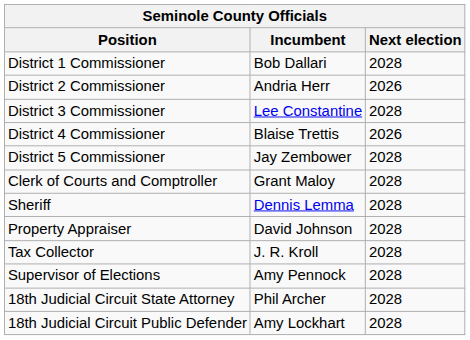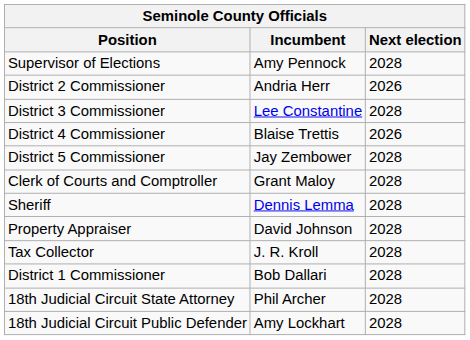rows swapped: District 1 Commissioner <-> Supervisor of Elections
